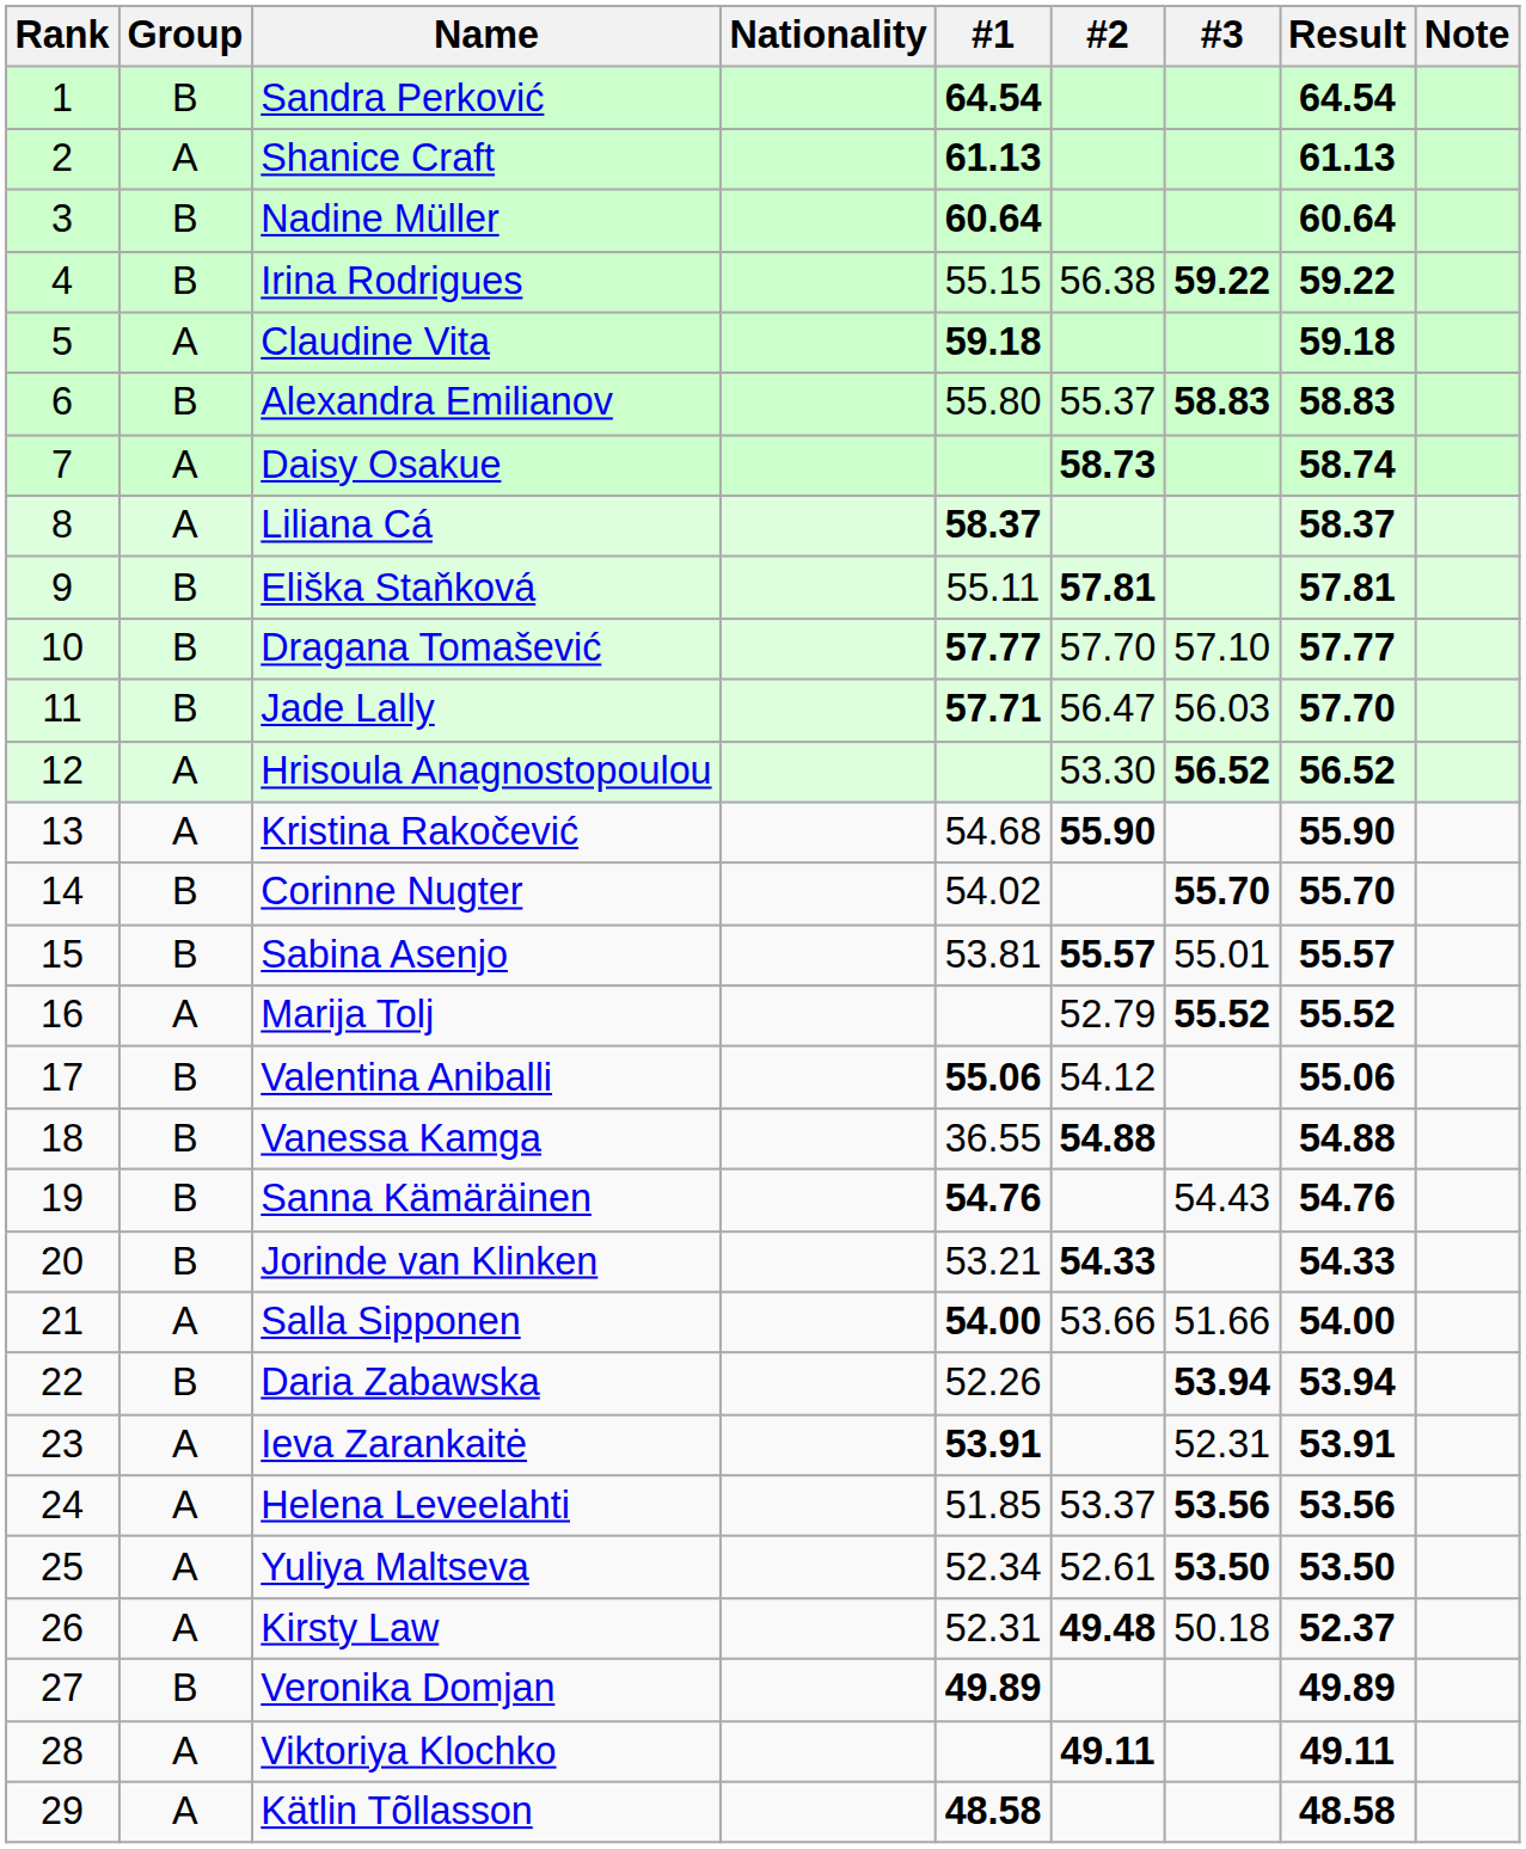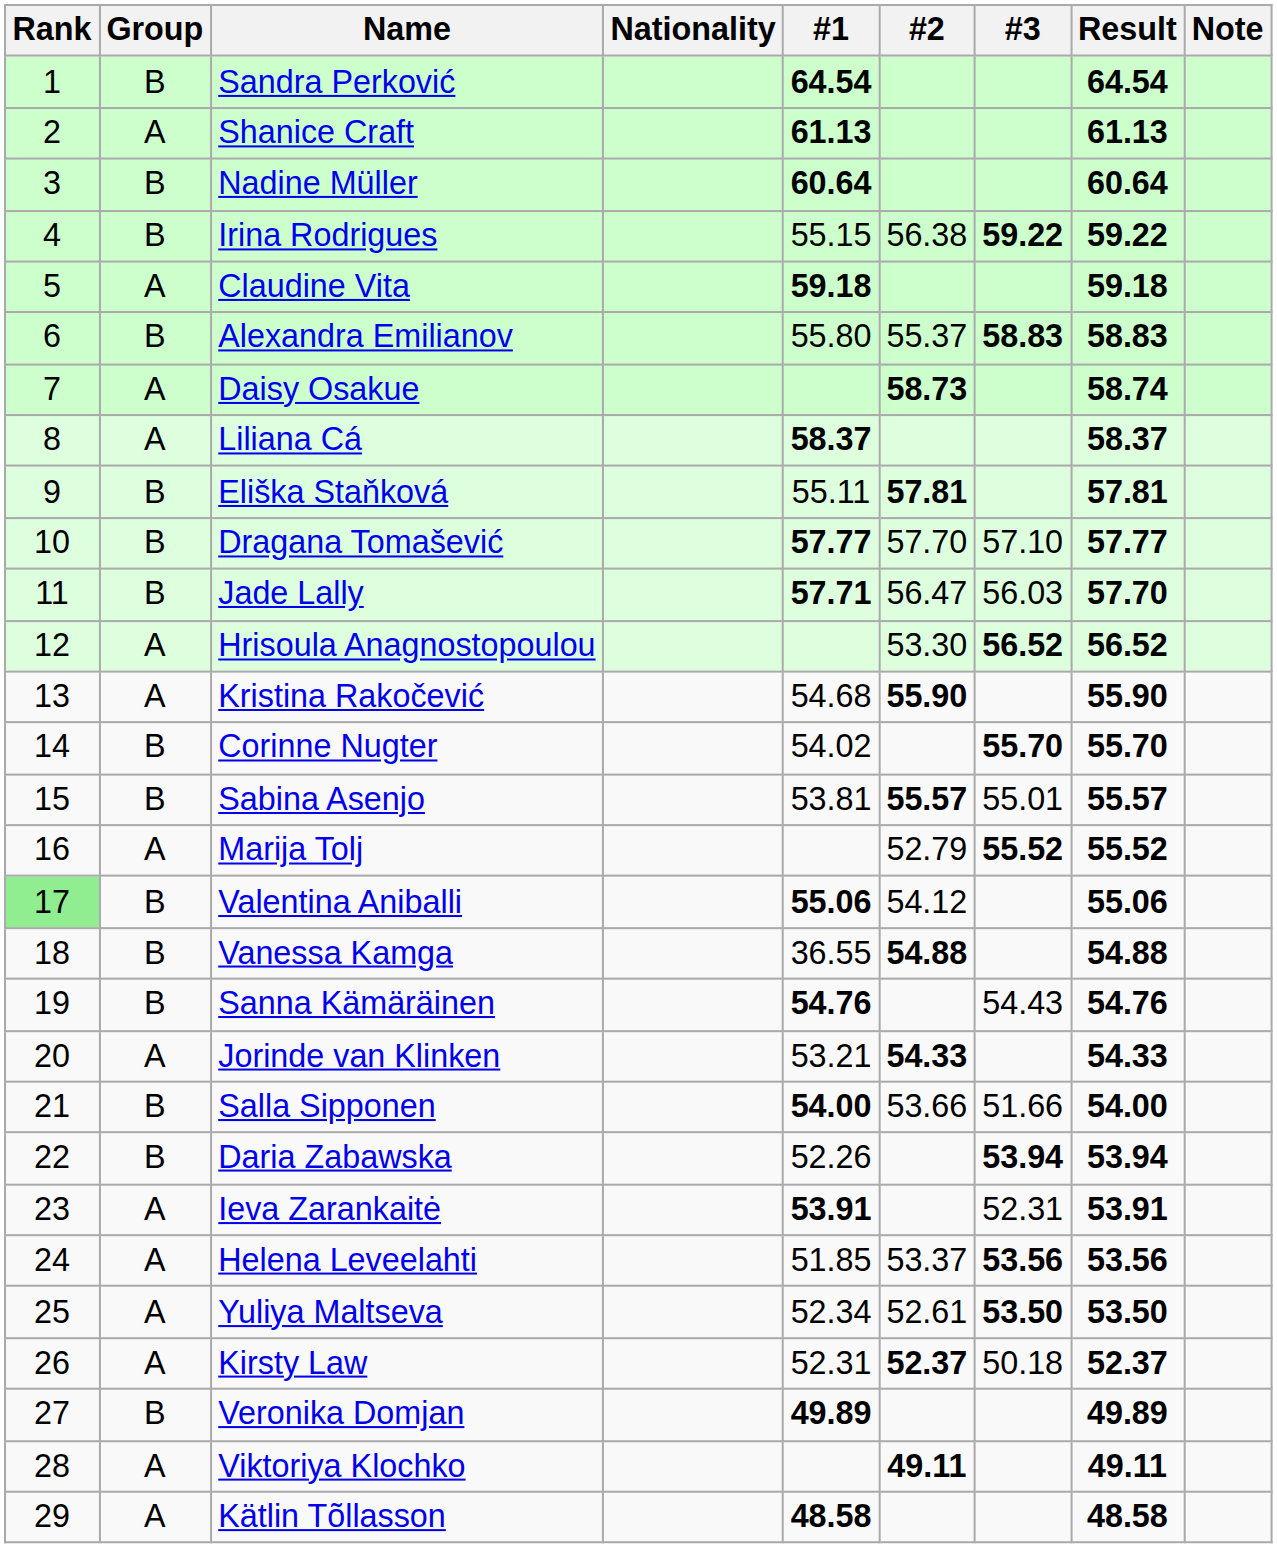Valentina Aniballi | Rank: no background -> lightgreen background
Jorinde van Klinken | Group: B -> A
Salla Sipponen | Group: A -> B
Kirsty Law | #2: 49.48 -> 52.37
